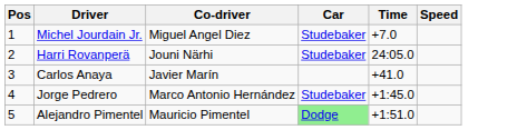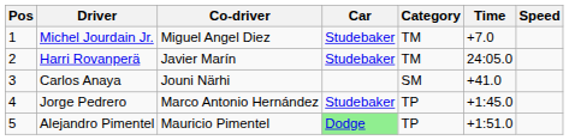+ column: Category | TM | TM | SM | TP | TP
Harri Rovanperä | Co-driver: Jouni Närhi -> Javier Marín
Carlos Anaya | Co-driver: Javier Marín -> Jouni Närhi
